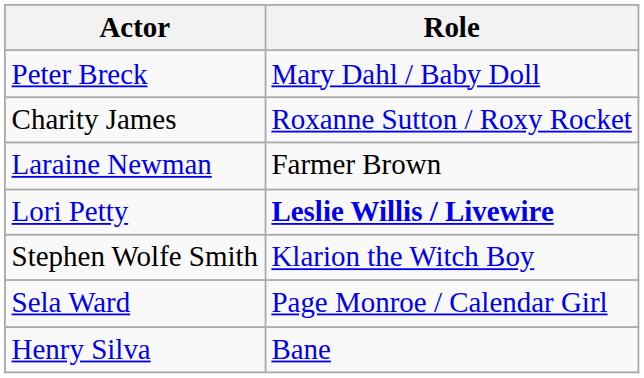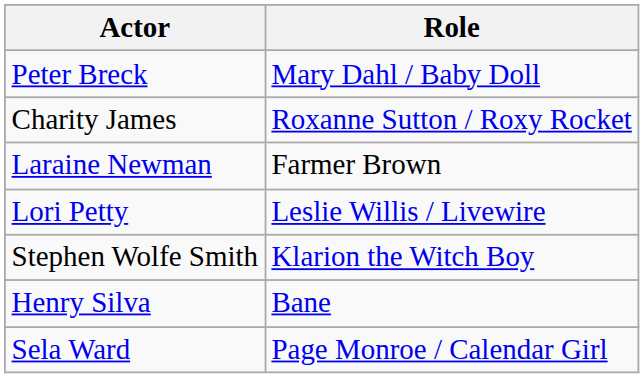Lori Petty | Role: bold -> normal
rows swapped: Henry Silva <-> Sela Ward
